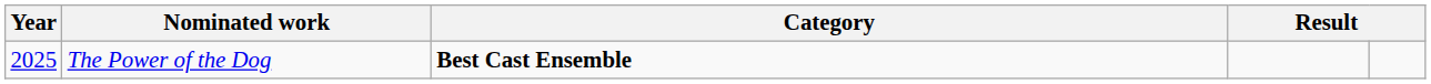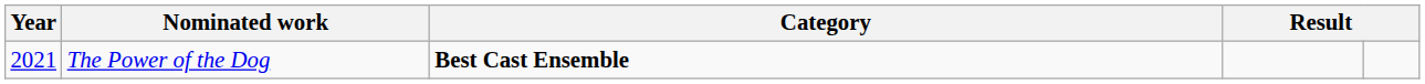The Power of the Dog | Year: 2025 -> 2021
